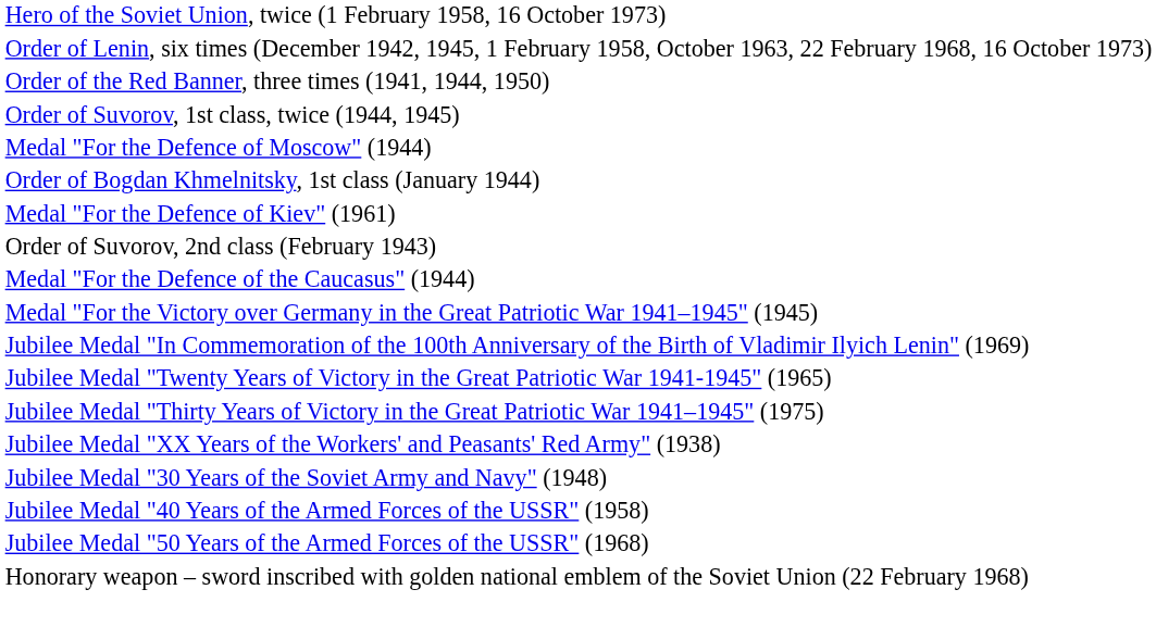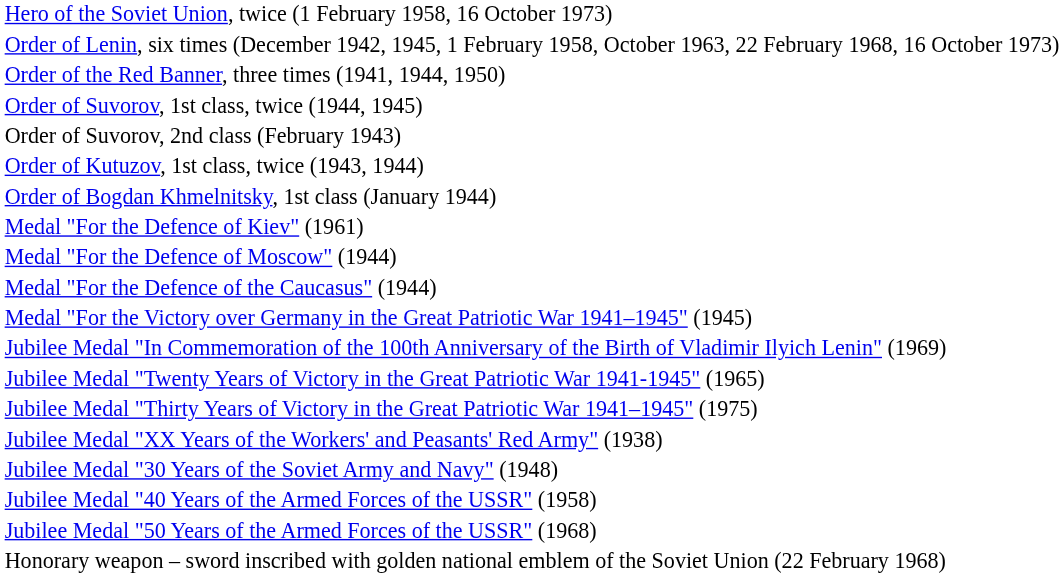rows swapped: Order of Suvorov, 2nd class (February 1943) <-> Medal "For the Defence of Moscow" (1944)
+ row: Order of Kutuzov, 1st class, twice (1943, 1944)
